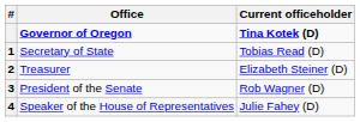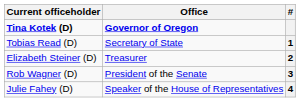columns swapped: # <-> Current officeholder
